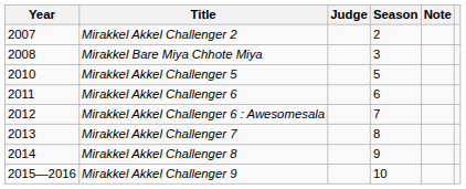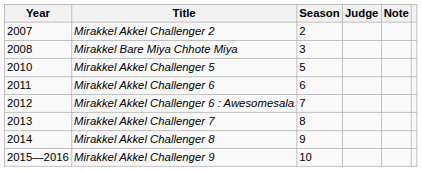columns swapped: Season <-> Judge
